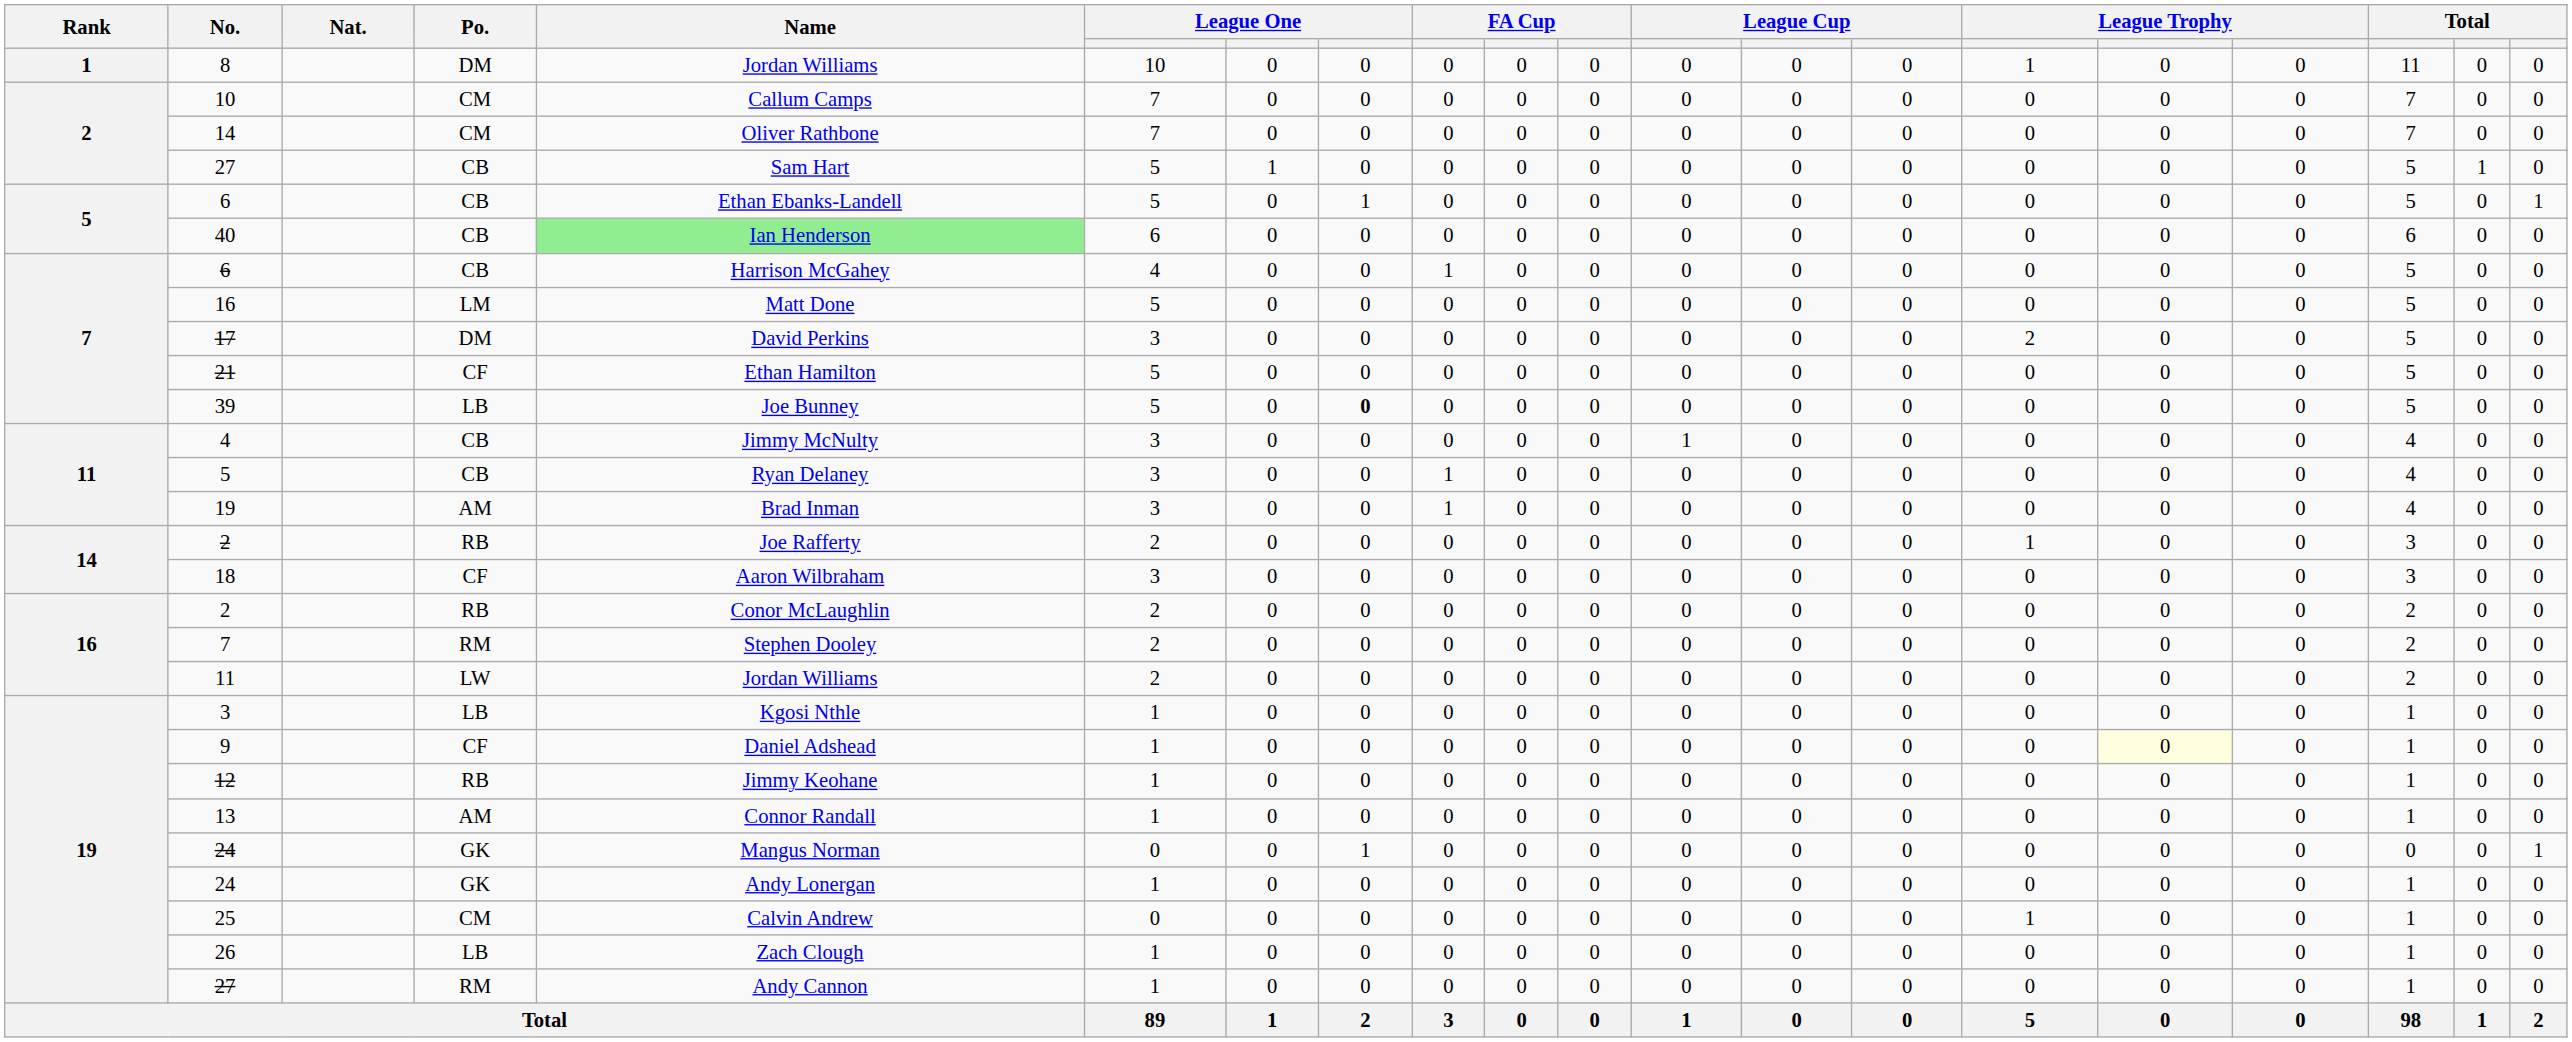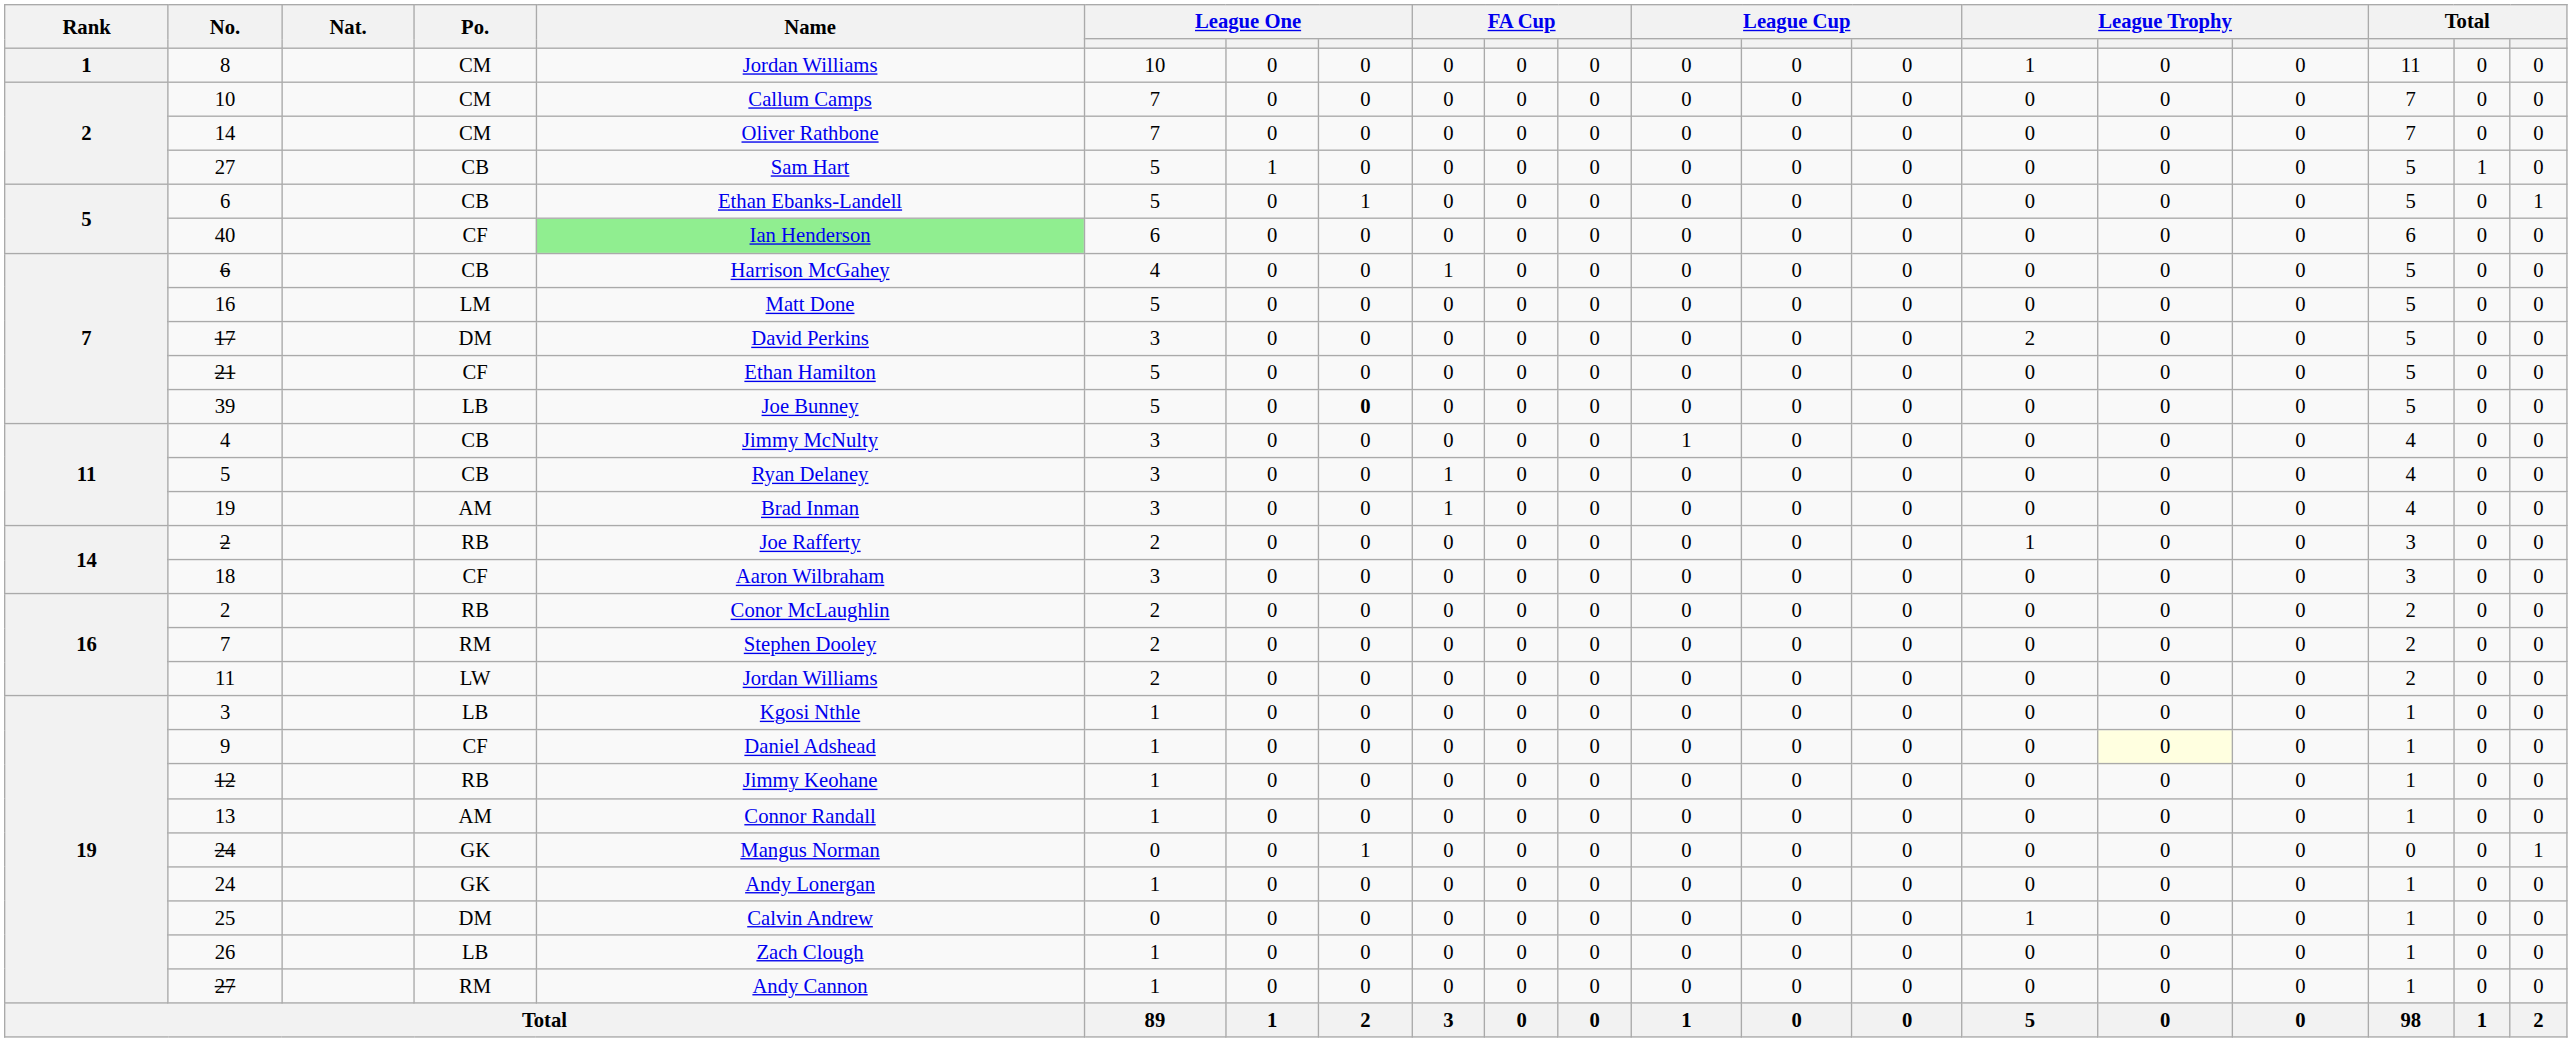8 | Po.: DM -> CM
40 | Po.: CB -> CF
25 | Po.: CM -> DM
